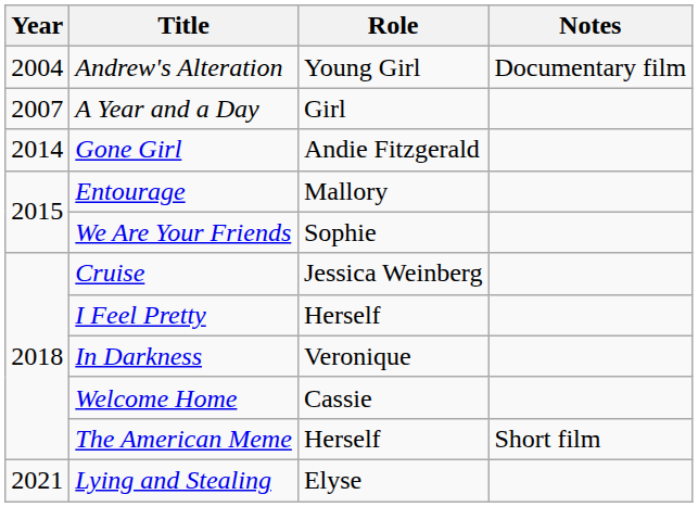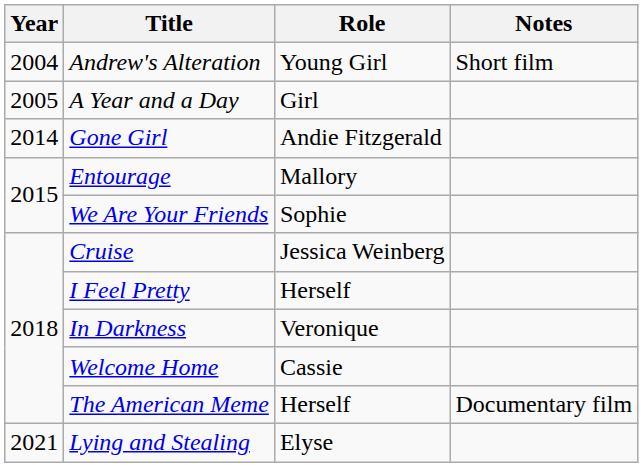Andrew's Alteration | Notes: Documentary film -> Short film
A Year and a Day | Year: 2007 -> 2005
The American Meme | Notes: Short film -> Documentary film
